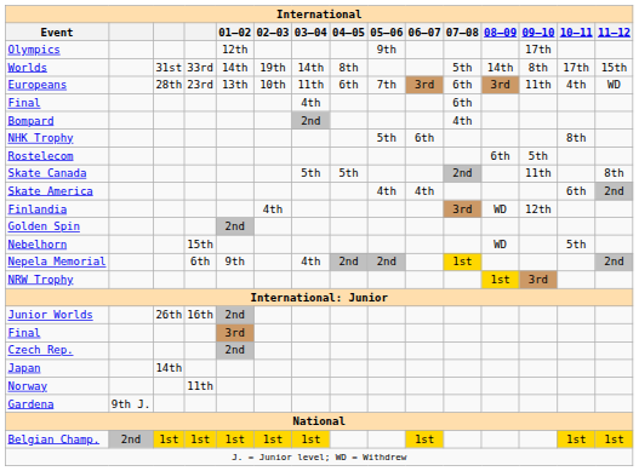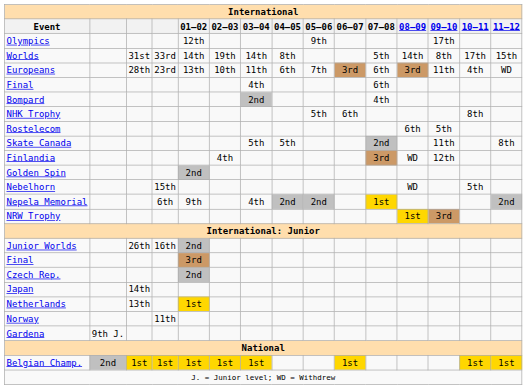- row: Skate America | 4th | 4th | 6th | 2nd
+ row: Netherlands | 13th | 1st
